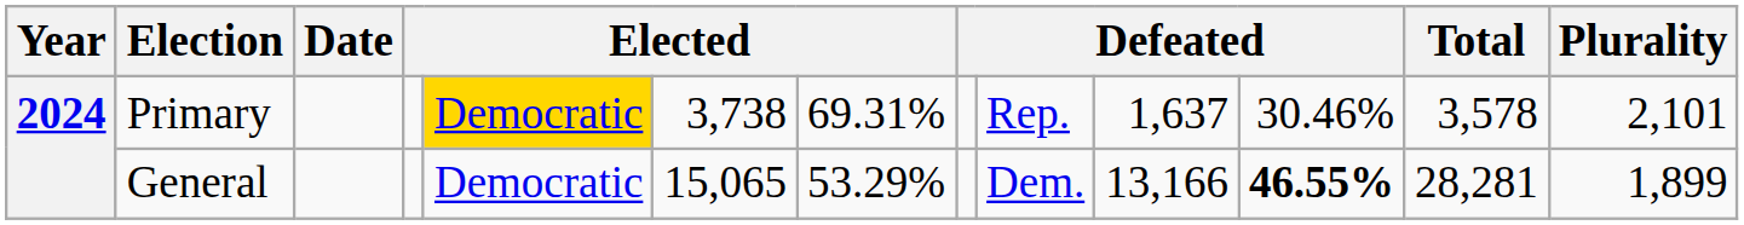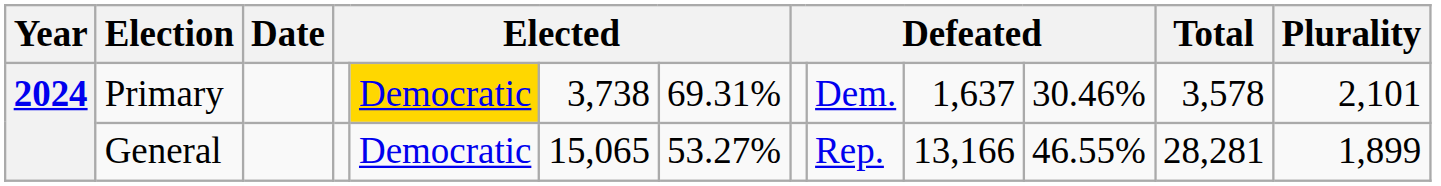Primary | column 9: Rep. -> Dem.
General | column 7: 53.29% -> 53.27%
General | column 9: Dem. -> Rep.
General | column 11: bold -> normal
